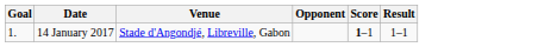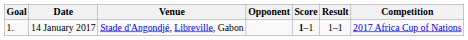+ column: Competition | 2017 Africa Cup of Nations
